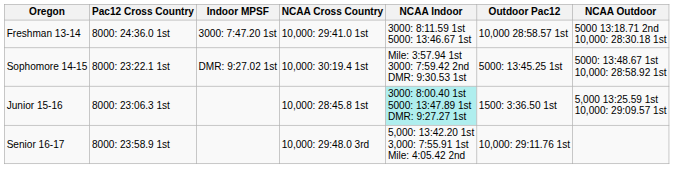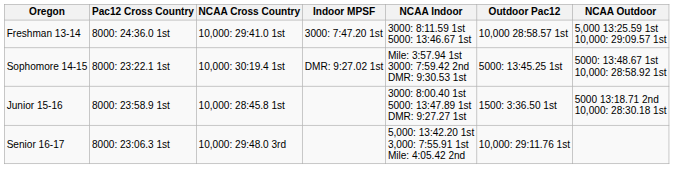columns swapped: NCAA Cross Country <-> Indoor MPSF
Freshman 13-14 | NCAA Outdoor: 5000 13:18.71 2nd 10,000: 28:30.18 1st -> 5,000 13:25.59 1st 10,000: 29:09.57 1st
Junior 15-16 | Pac12 Cross Country: 8000: 23:06.3 1st -> 8000: 23:58.9 1st
Junior 15-16 | NCAA Indoor: paleturquoise background -> no background
Junior 15-16 | NCAA Outdoor: 5,000 13:25.59 1st 10,000: 29:09.57 1st -> 5000 13:18.71 2nd 10,000: 28:30.18 1st
Senior 16-17 | Pac12 Cross Country: 8000: 23:58.9 1st -> 8000: 23:06.3 1st
